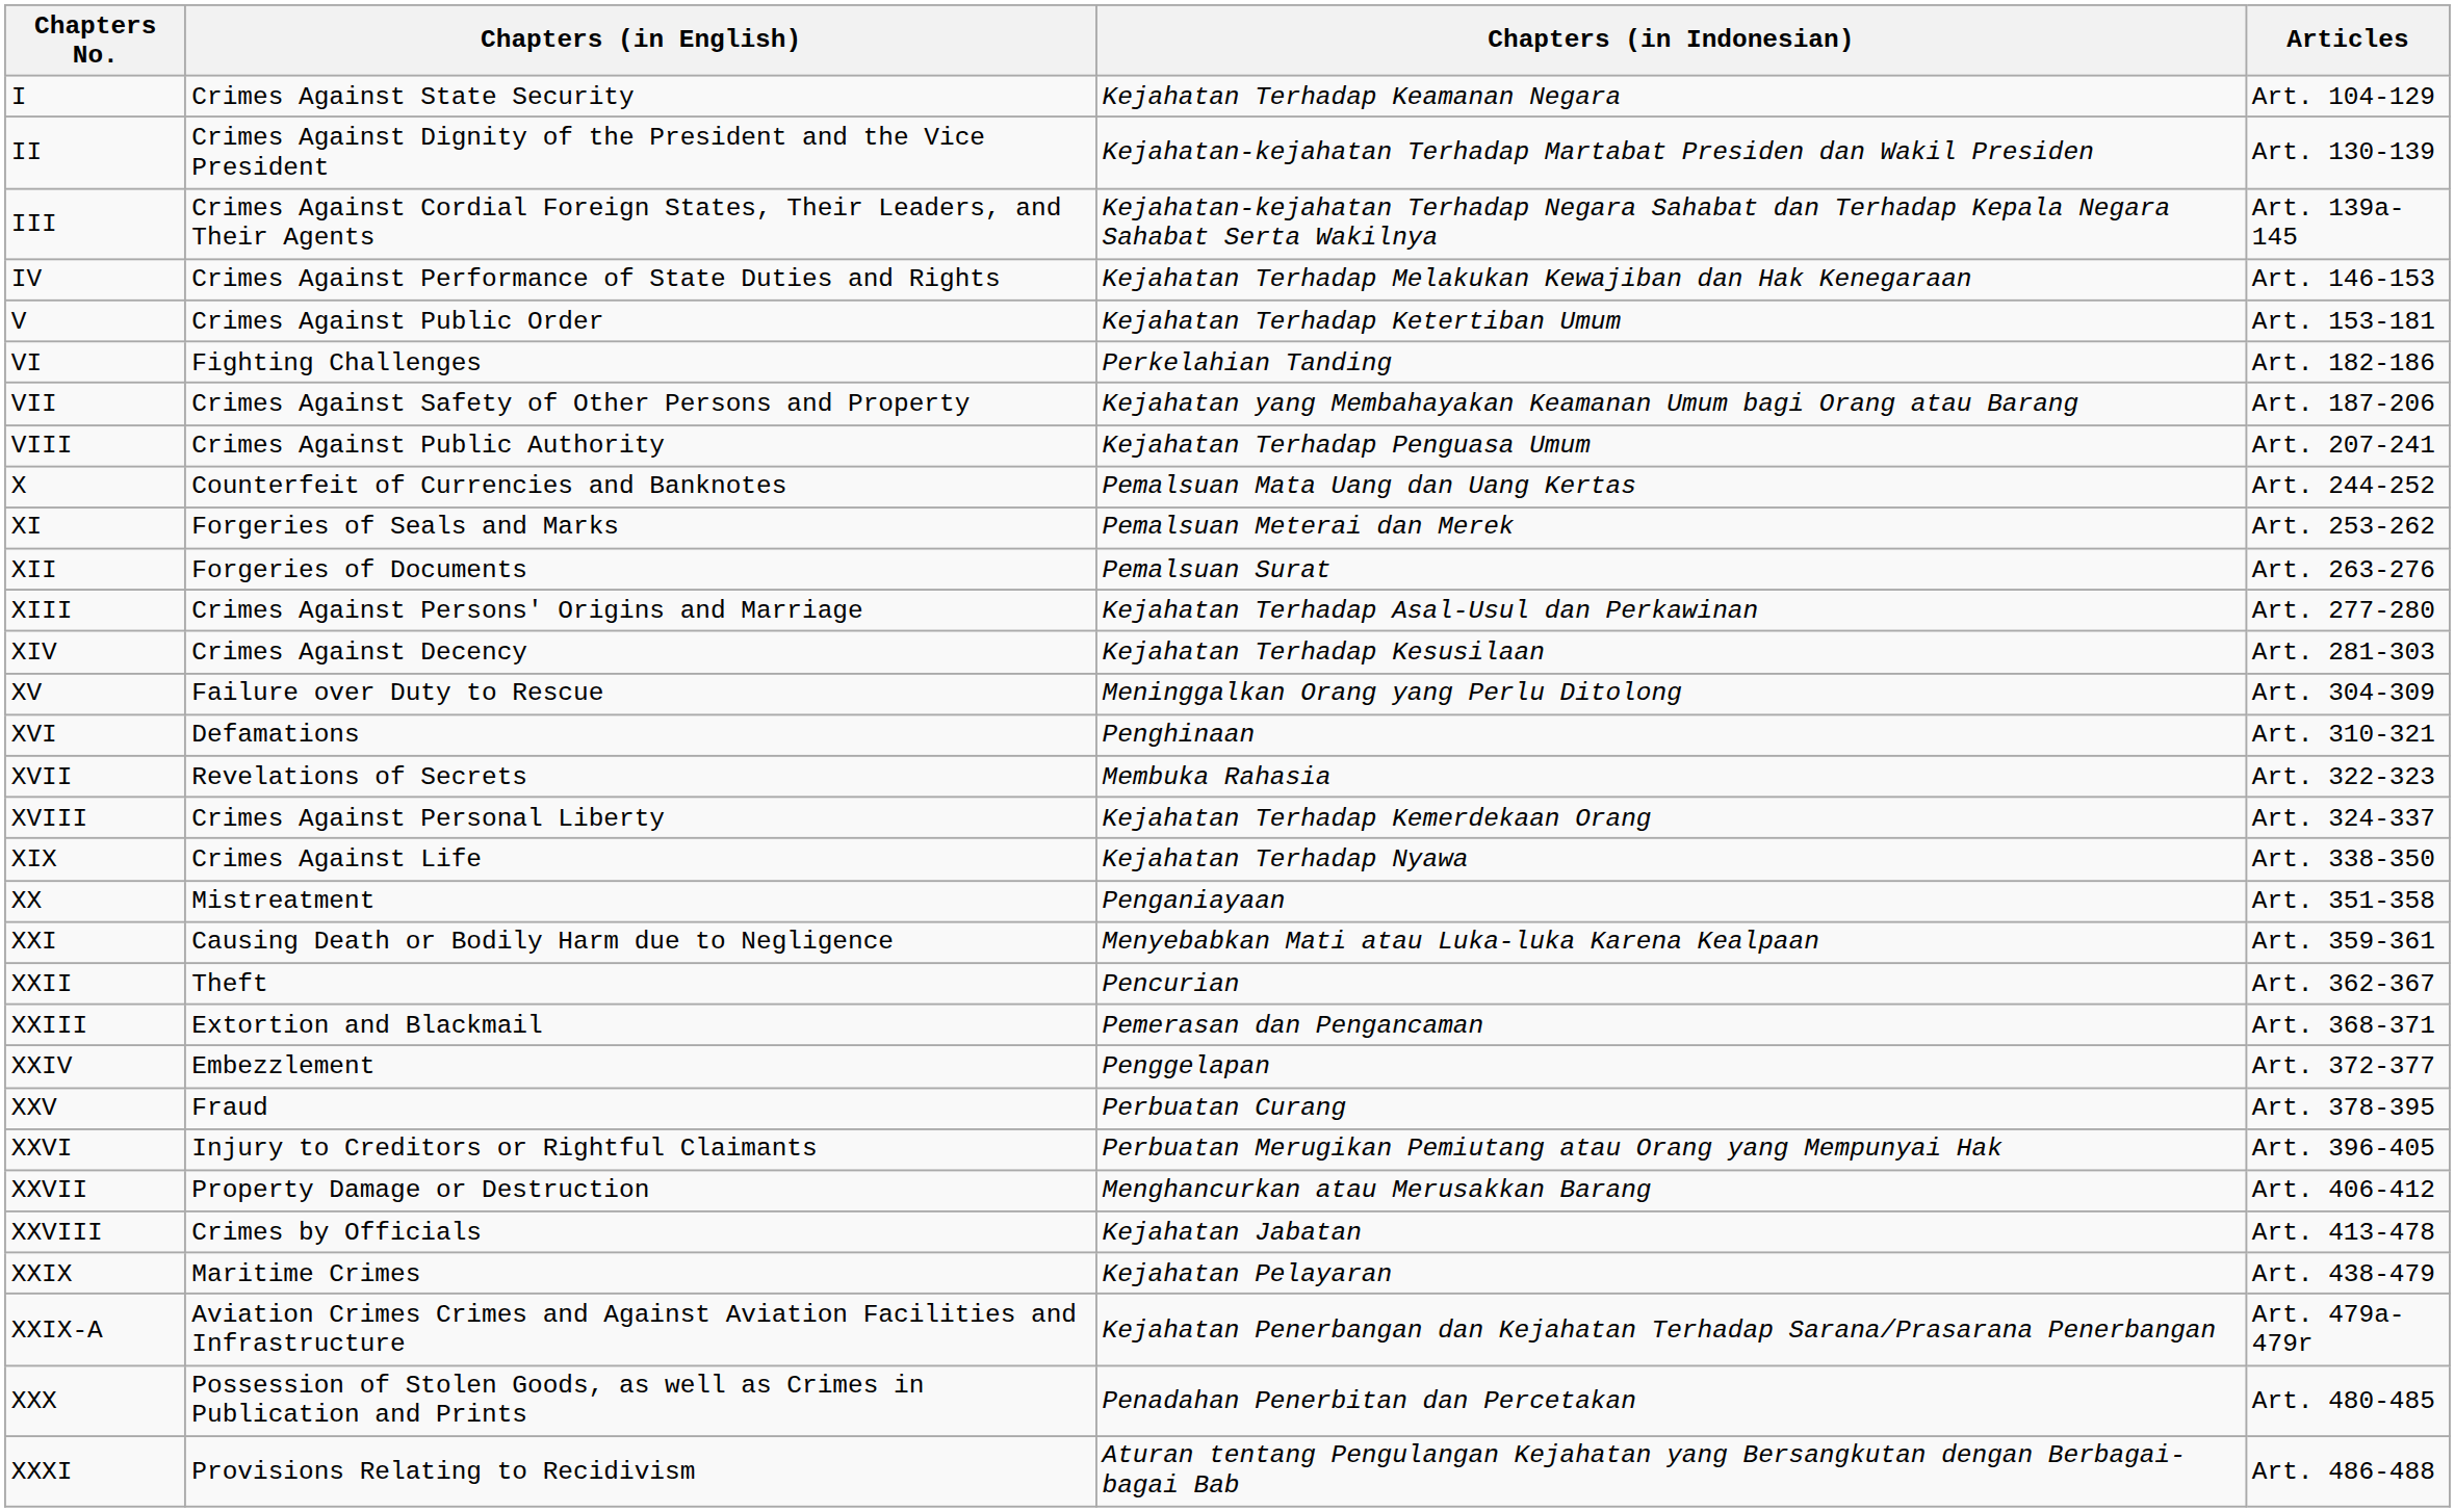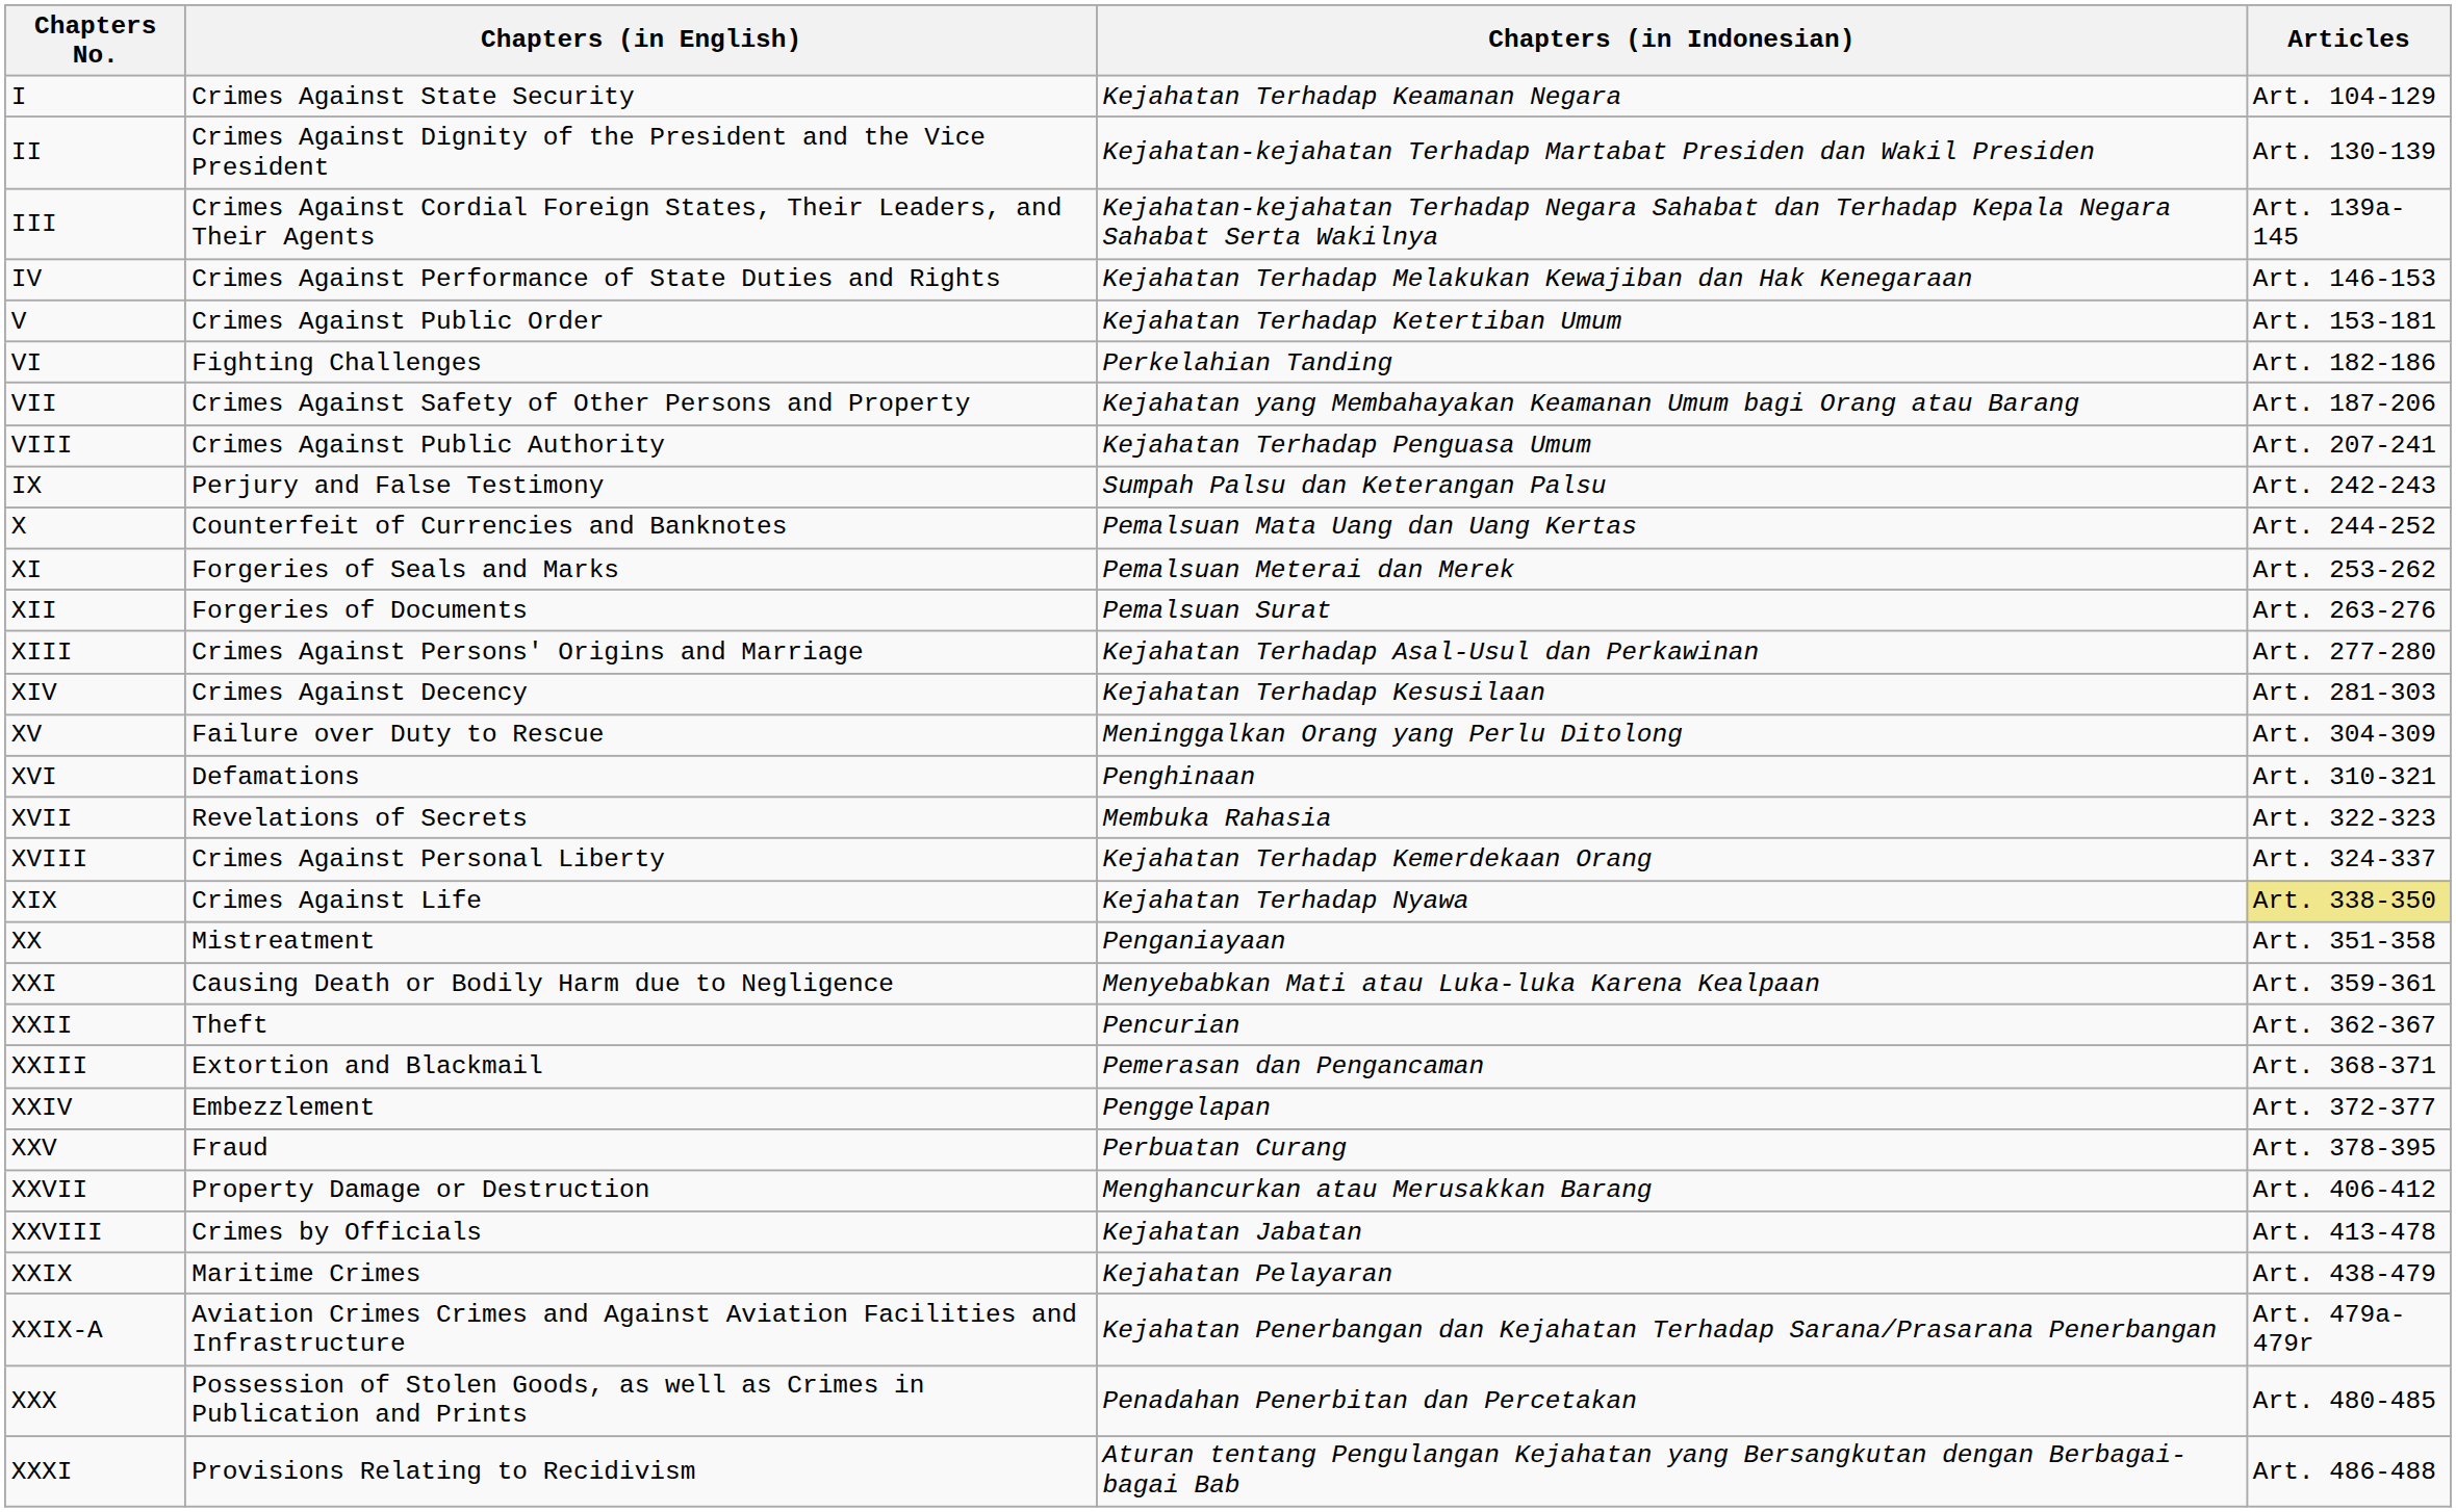+ row: IX | Perjury and False Testimony | Sumpah Palsu dan Keterangan Palsu | Art. 242-243
XIX | Articles: no background -> khaki background
- row: XXVI | Injury to Creditors or Rightful Claimants | Perbuatan Merugikan Pemiutang atau Orang yang Mempunyai Hak | Art. 396-405
